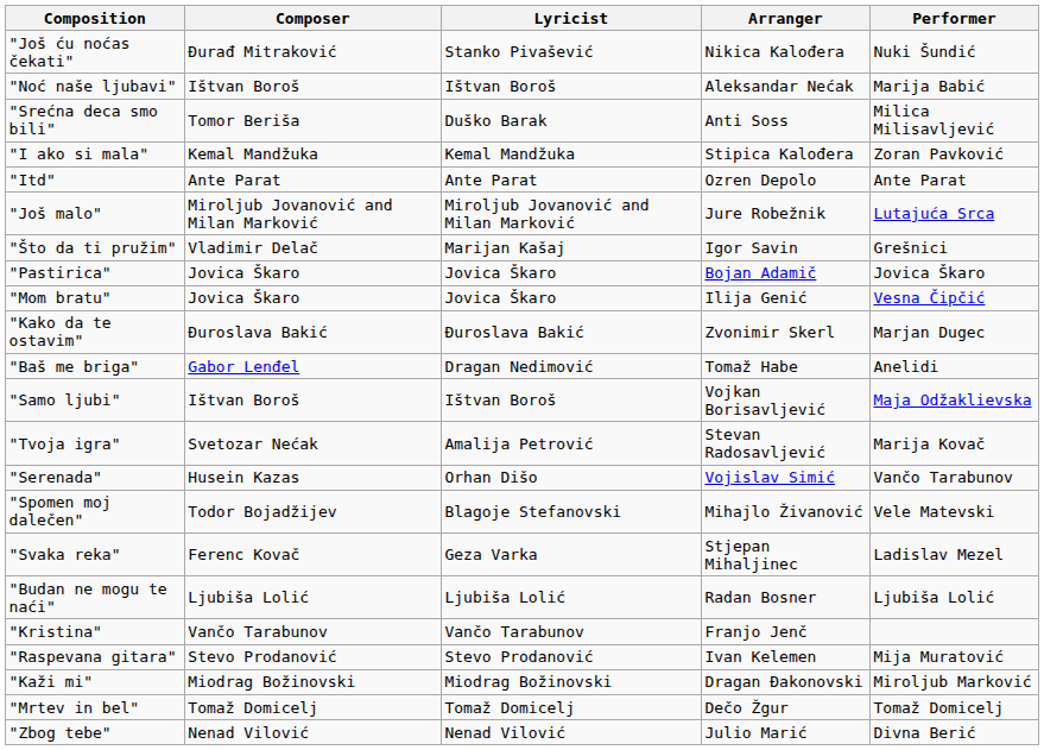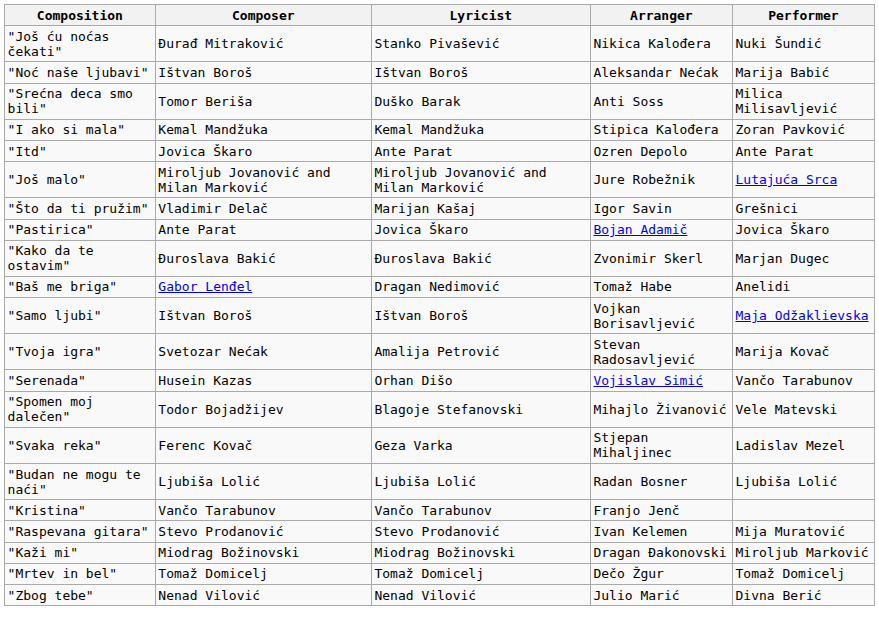"Itd" | Composer: Ante Parat -> Jovica Škaro
"Pastirica" | Composer: Jovica Škaro -> Ante Parat
- row: "Mom bratu" | Jovica Škaro | Jovica Škaro | Ilija Genić | Vesna Čipčić
